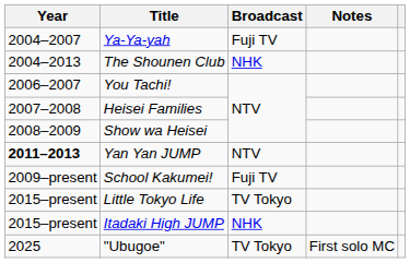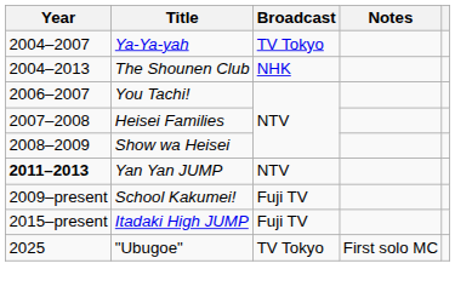Ya-Ya-yah | Broadcast: Fuji TV -> TV Tokyo
- row: 2015–present | Little Tokyo Life | TV Tokyo
Itadaki High JUMP | Broadcast: NHK -> Fuji TV
